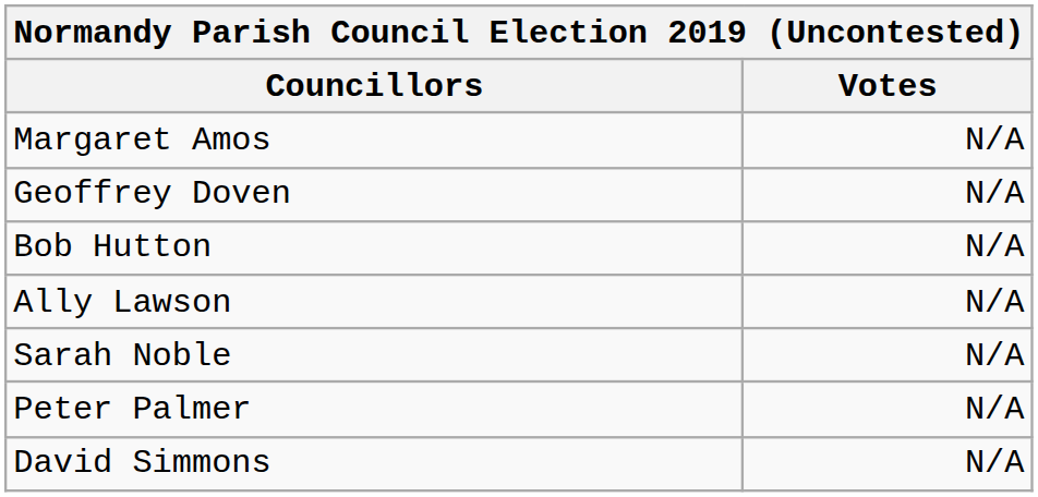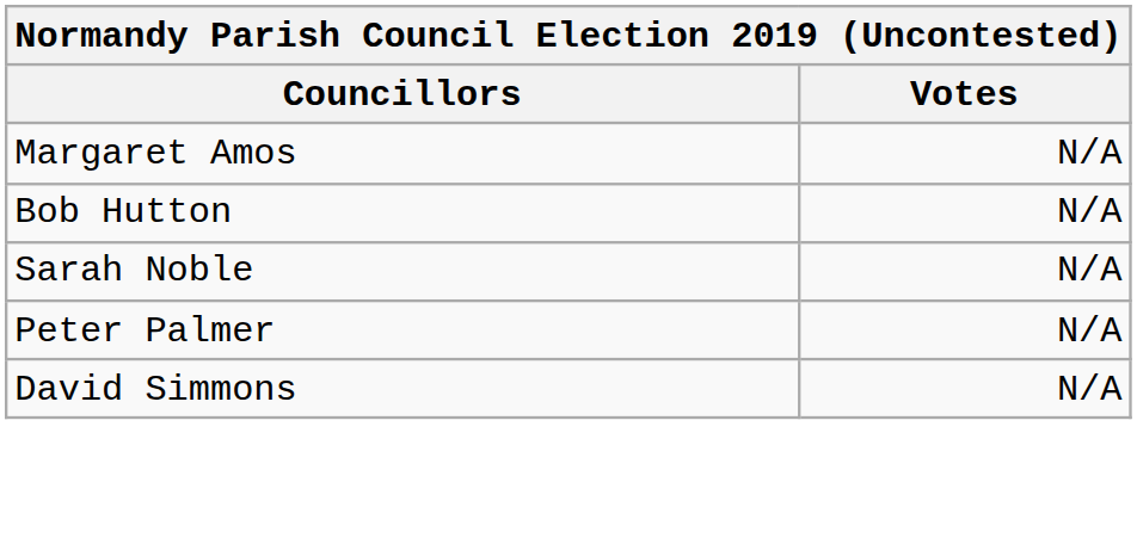- row: Geoffrey Doven | N/A
- row: Ally Lawson | N/A
